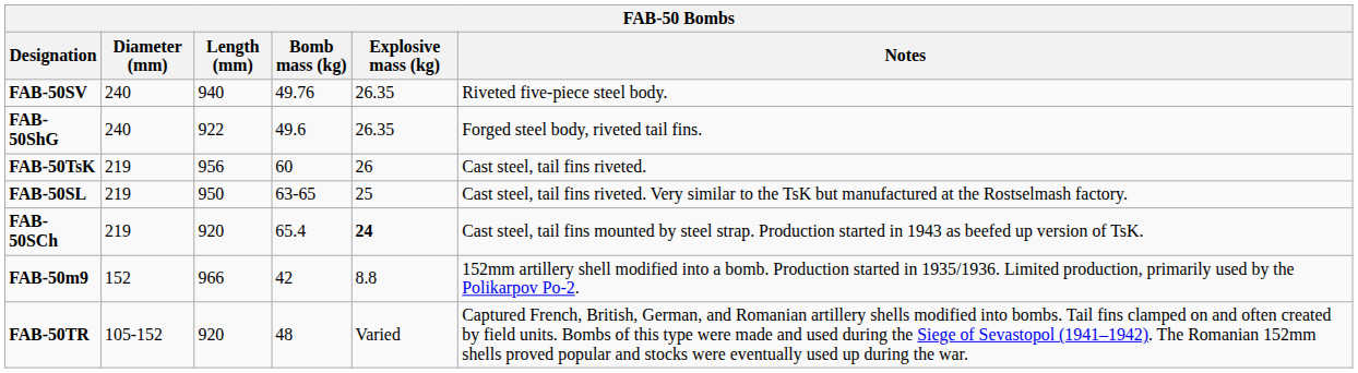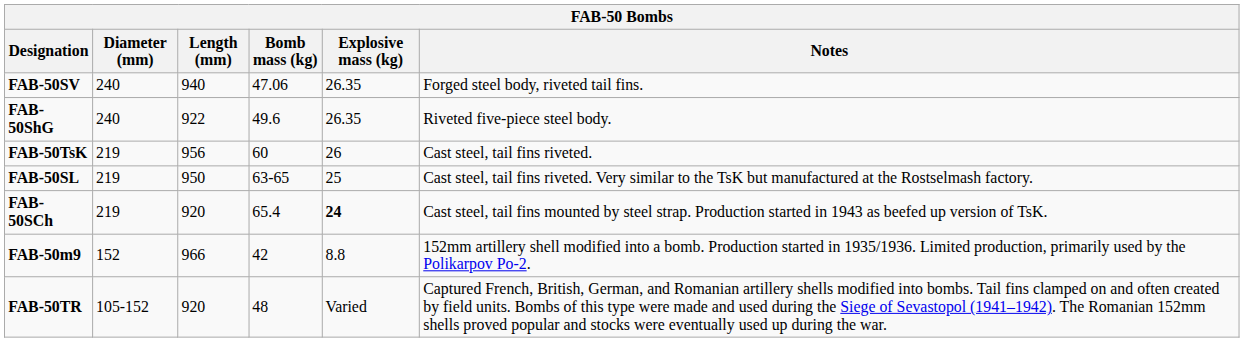FAB-50SV | Bomb mass (kg): 49.76 -> 47.06
FAB-50SV | Notes: Riveted five-piece steel body. -> Forged steel body, riveted tail fins.
FAB-50ShG | Notes: Forged steel body, riveted tail fins. -> Riveted five-piece steel body.
